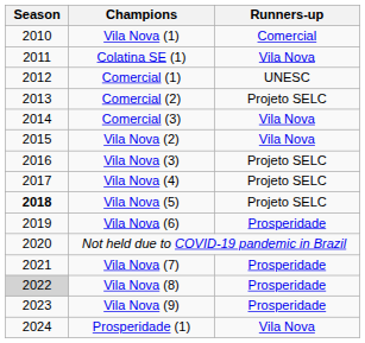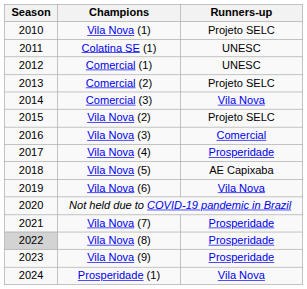Vila Nova (1) | Runners-up: Comercial -> Projeto SELC
Colatina SE (1) | Runners-up: Vila Nova -> UNESC
Vila Nova (2) | Runners-up: Vila Nova -> Projeto SELC
Vila Nova (3) | Runners-up: Projeto SELC -> Comercial
Vila Nova (4) | Runners-up: Projeto SELC -> Prosperidade
Vila Nova (5) | Season: bold -> normal
Vila Nova (5) | Runners-up: Projeto SELC -> AE Capixaba
Vila Nova (6) | Runners-up: Prosperidade -> Vila Nova
